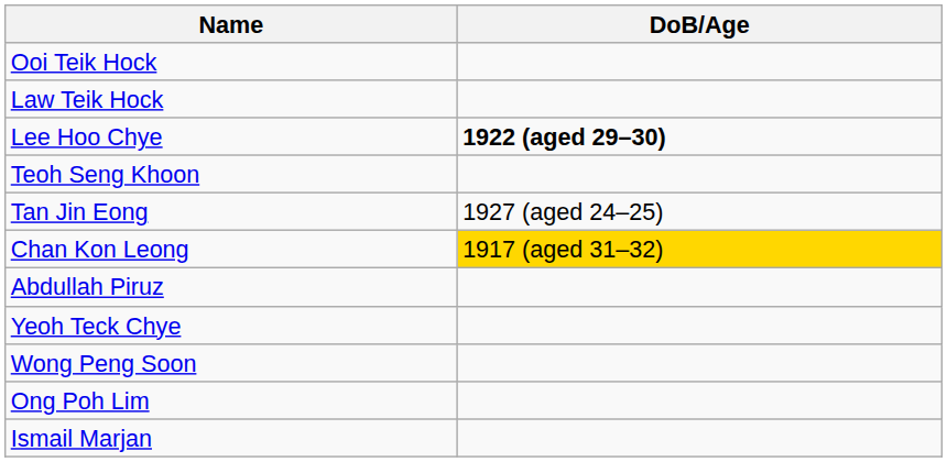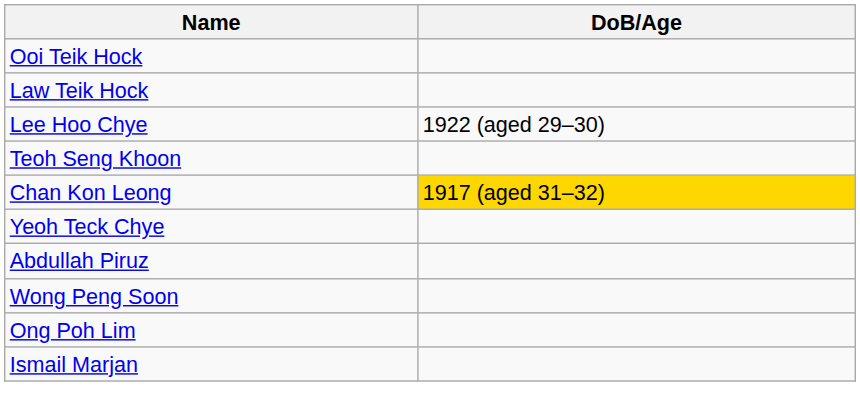Lee Hoo Chye | DoB/Age: bold -> normal
- row: Tan Jin Eong | 1927 (aged 24–25)
rows swapped: Yeoh Teck Chye <-> Abdullah Piruz
